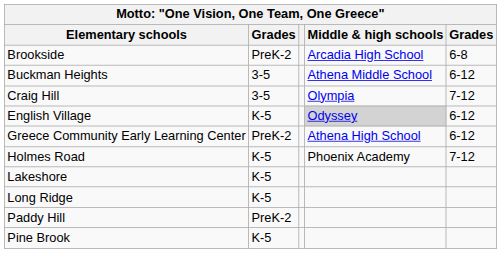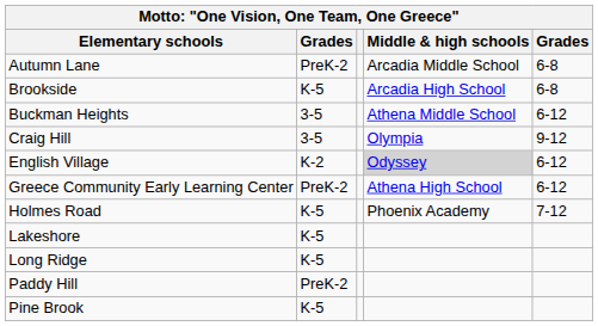+ row: Autumn Lane | PreK-2 | Arcadia Middle School | 6-8
Brookside | column 2: PreK-2 -> K-5
Craig Hill | column 5: 7-12 -> 9-12
English Village | column 2: K-5 -> K-2
